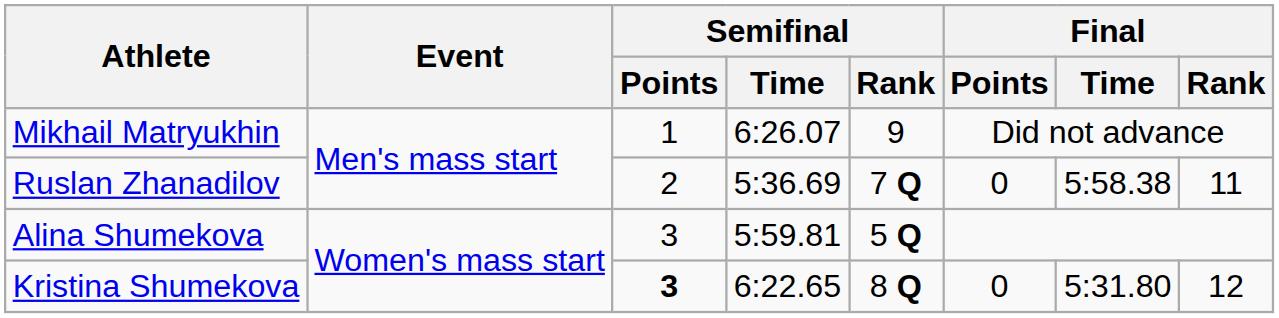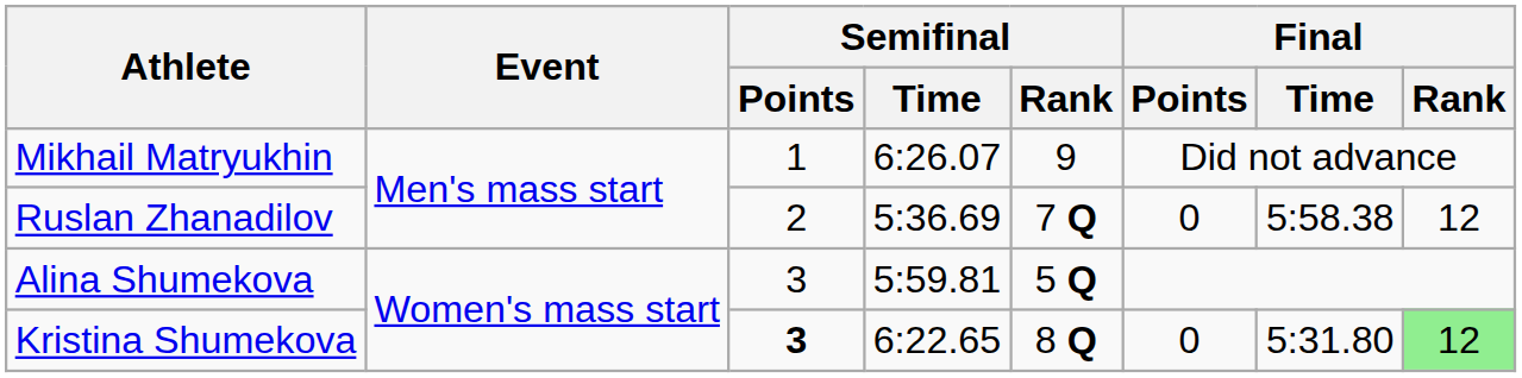Ruslan Zhanadilov | Final / Rank: 11 -> 12
Kristina Shumekova | Final / Rank: no background -> lightgreen background
